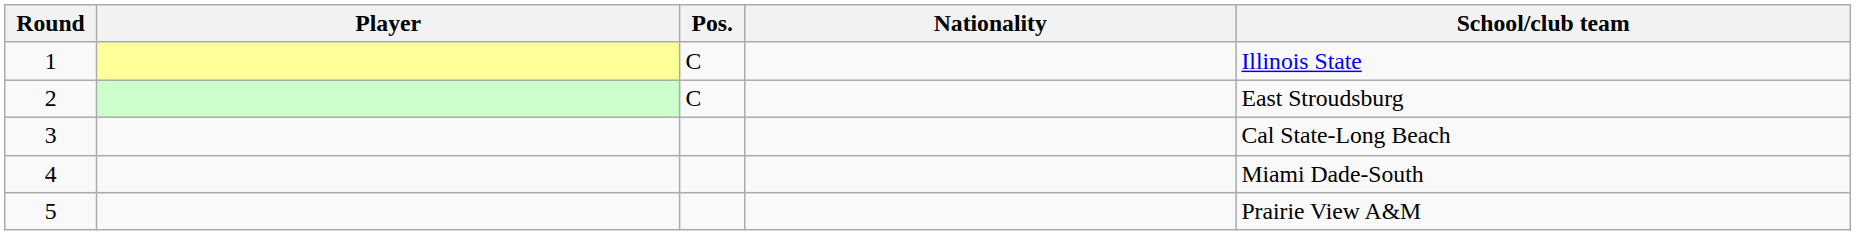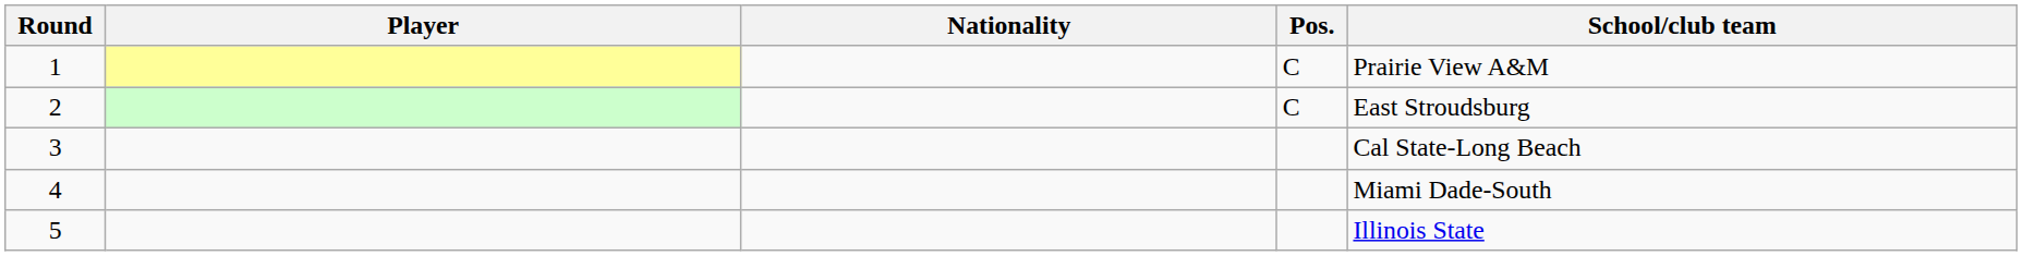columns swapped: Pos. <-> Nationality
1 | School/club team: Illinois State -> Prairie View A&M
5 | School/club team: Prairie View A&M -> Illinois State
